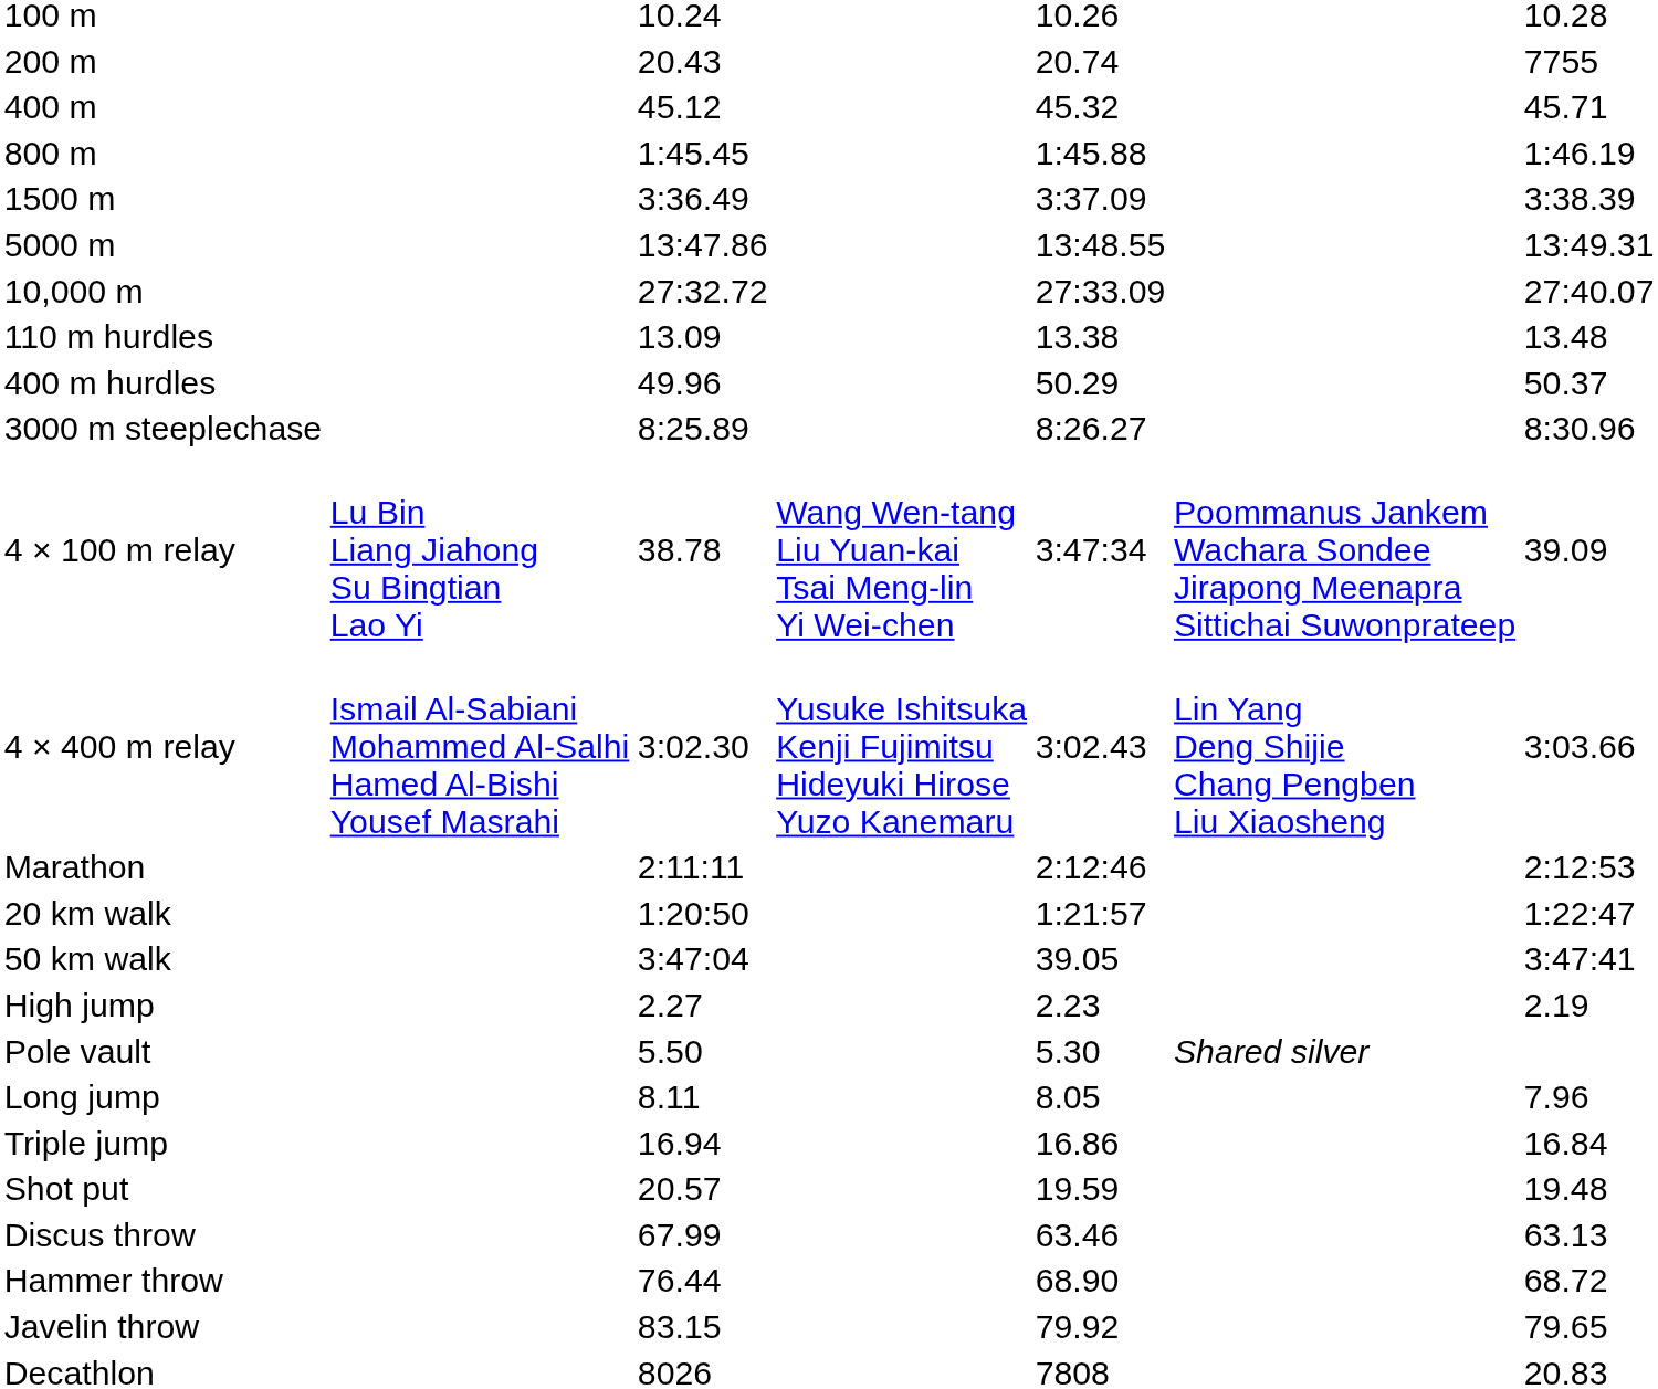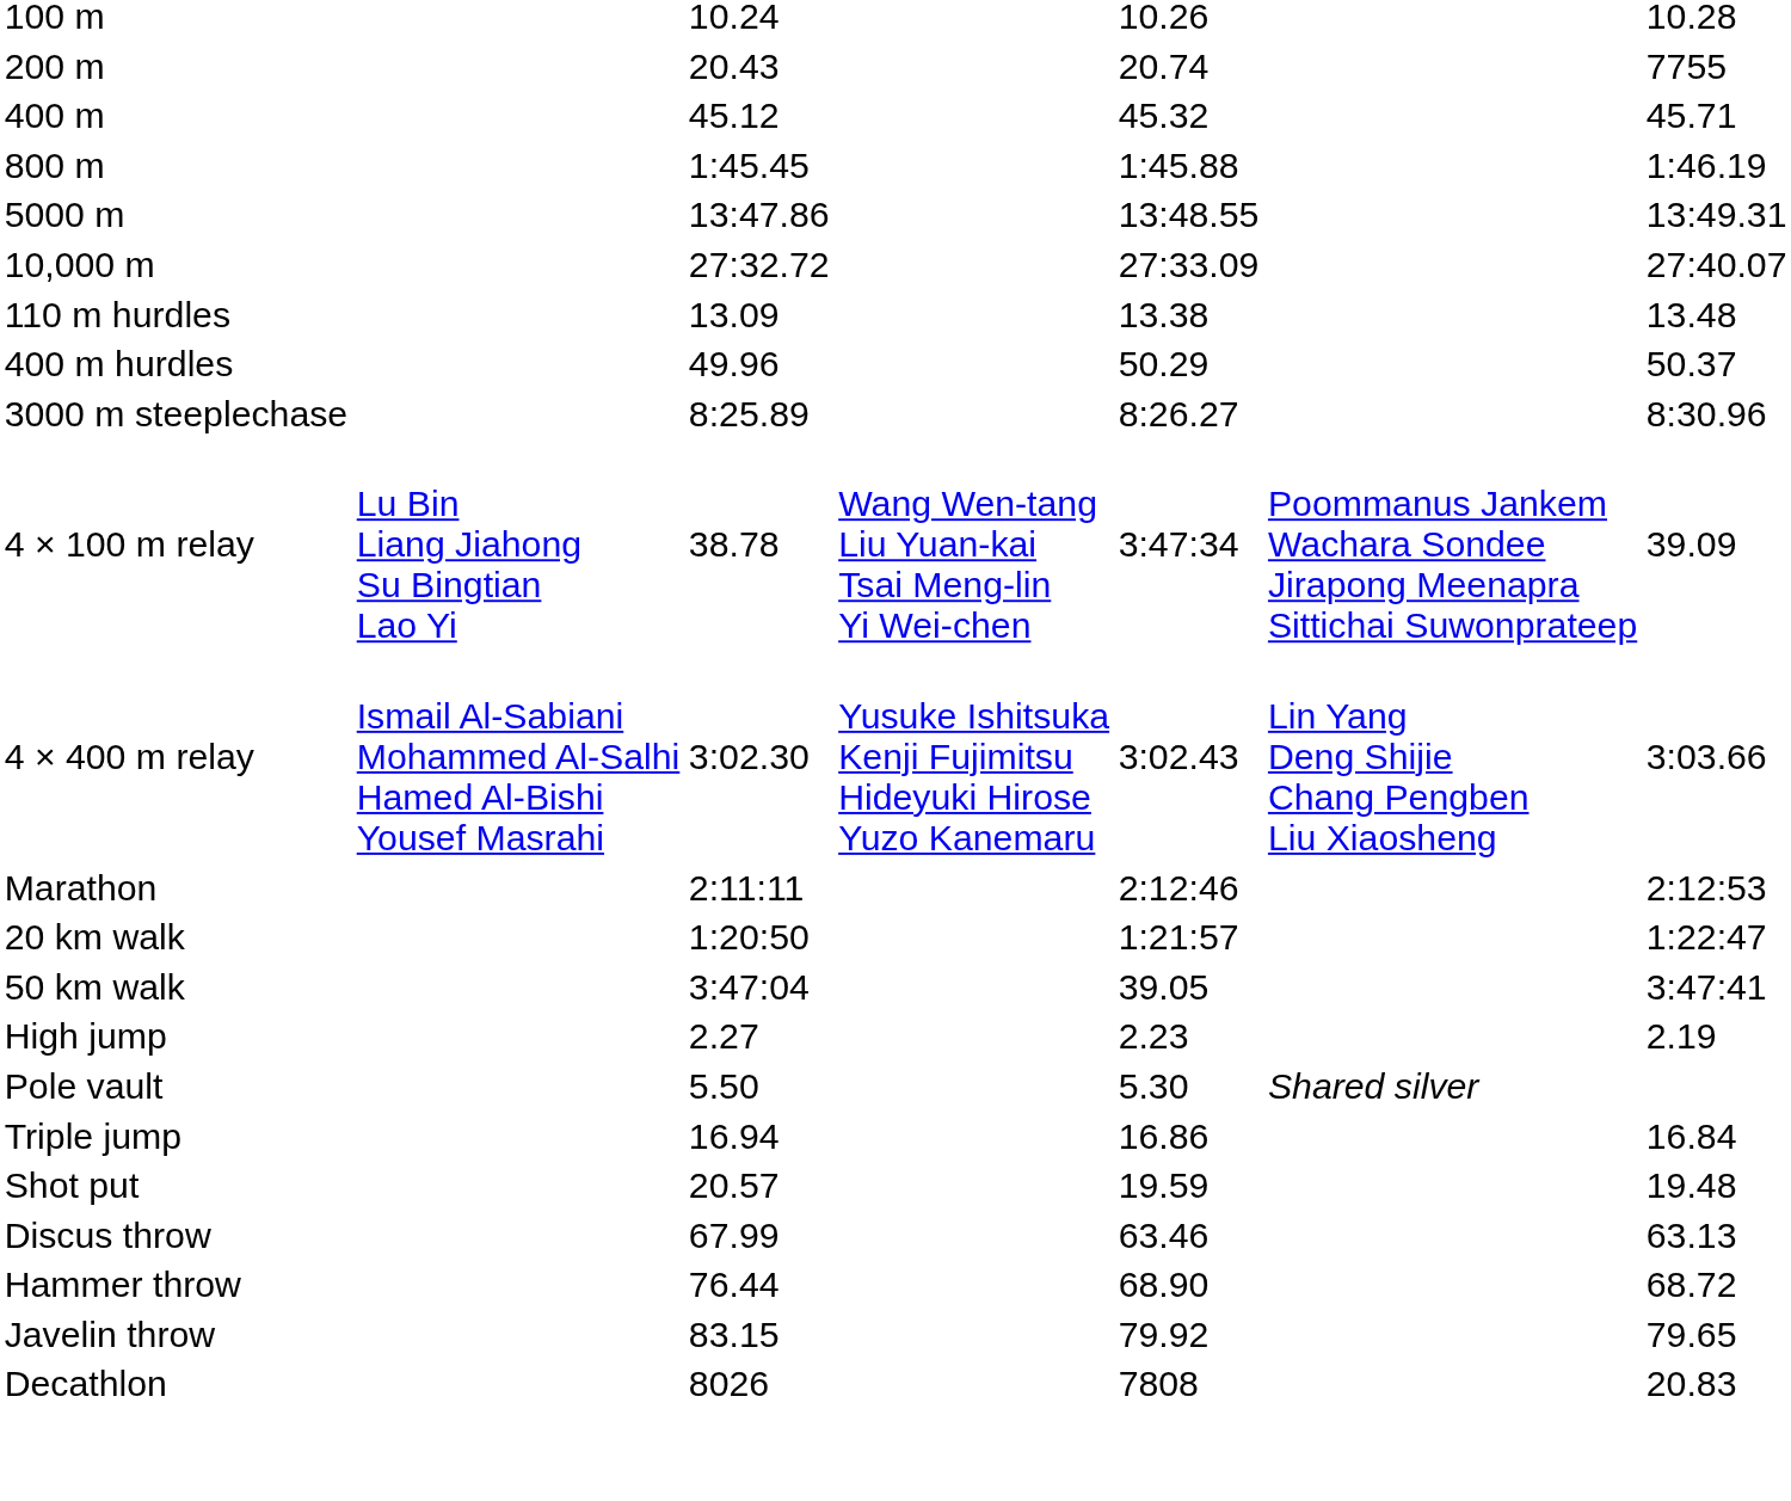- row: 1500 m | 3:36.49 | 3:37.09 | 3:38.39
- row: Long jump | 8.11 | 8.05 | 7.96
